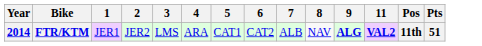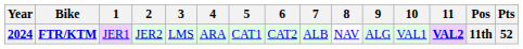+ column: 10 | VAL1
FTR/KTM | Year: 2014 -> 2024
FTR/KTM | 9: bold -> normal
FTR/KTM | Pts: 51 -> 52
